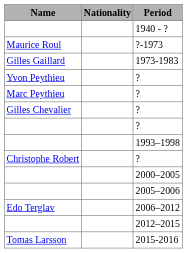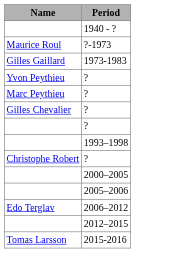- column: Nationality
